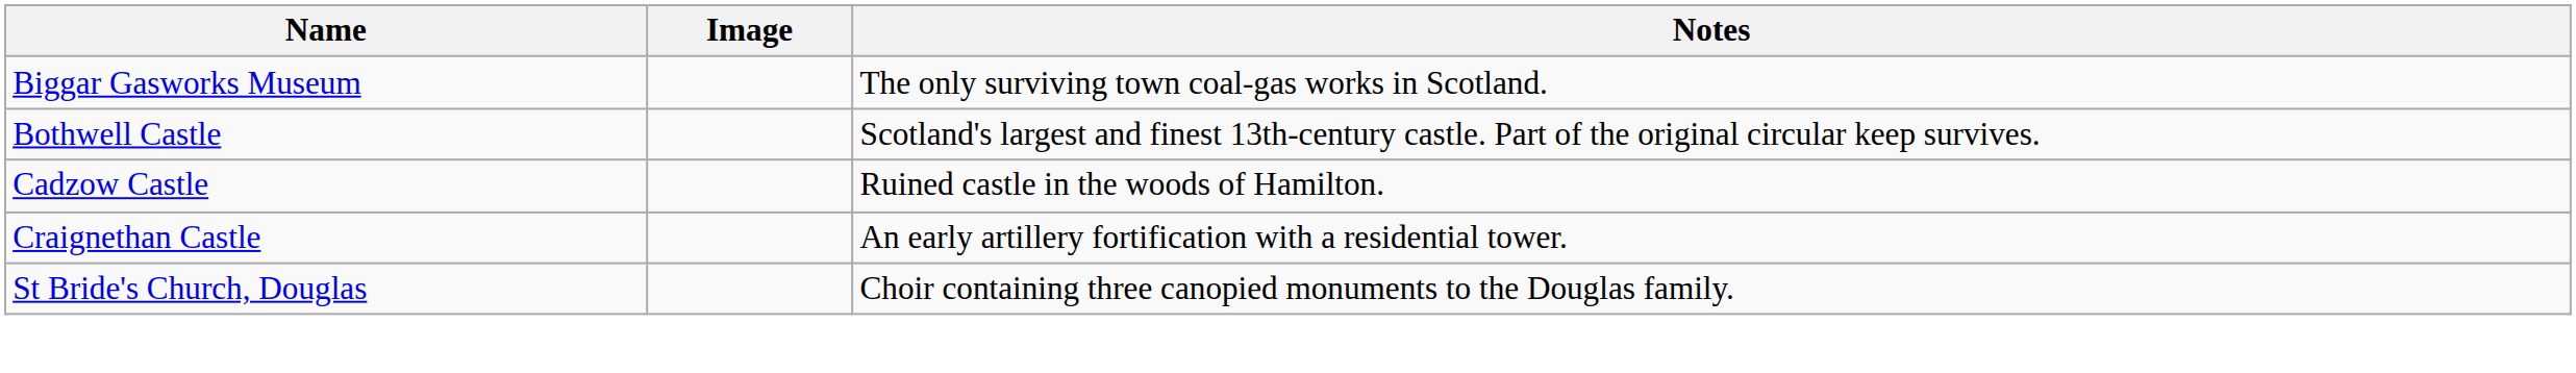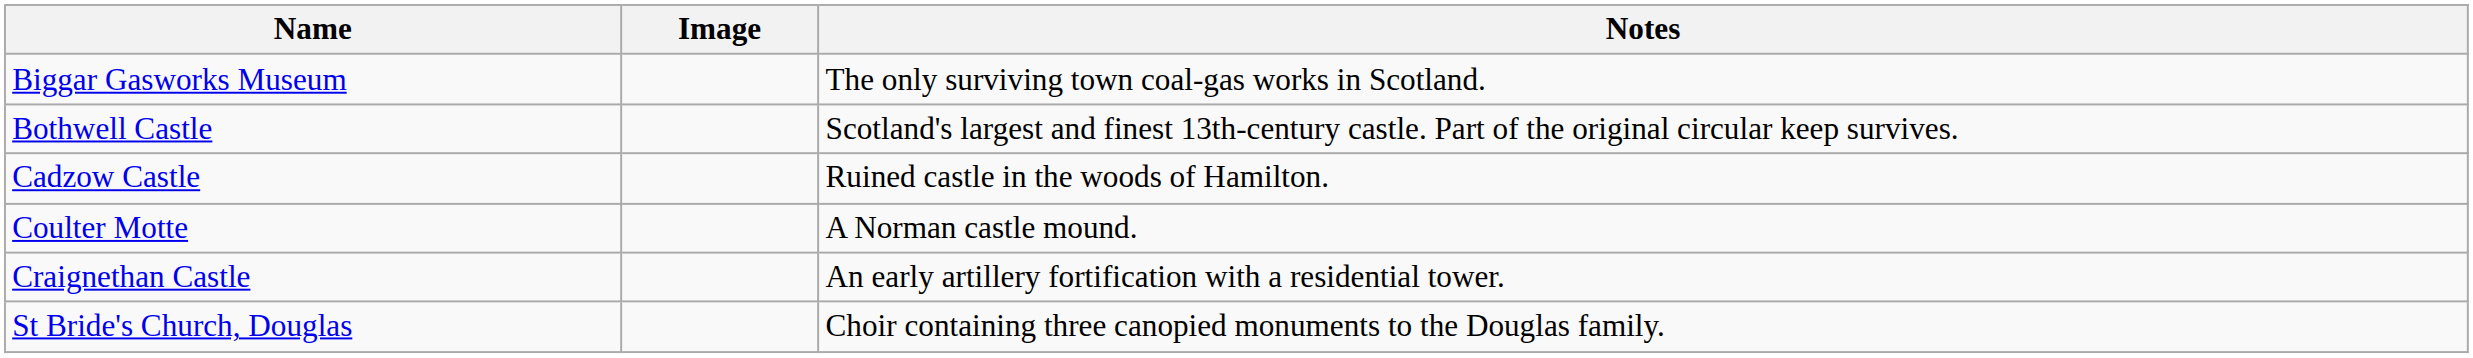+ row: Coulter Motte | A Norman castle mound.
